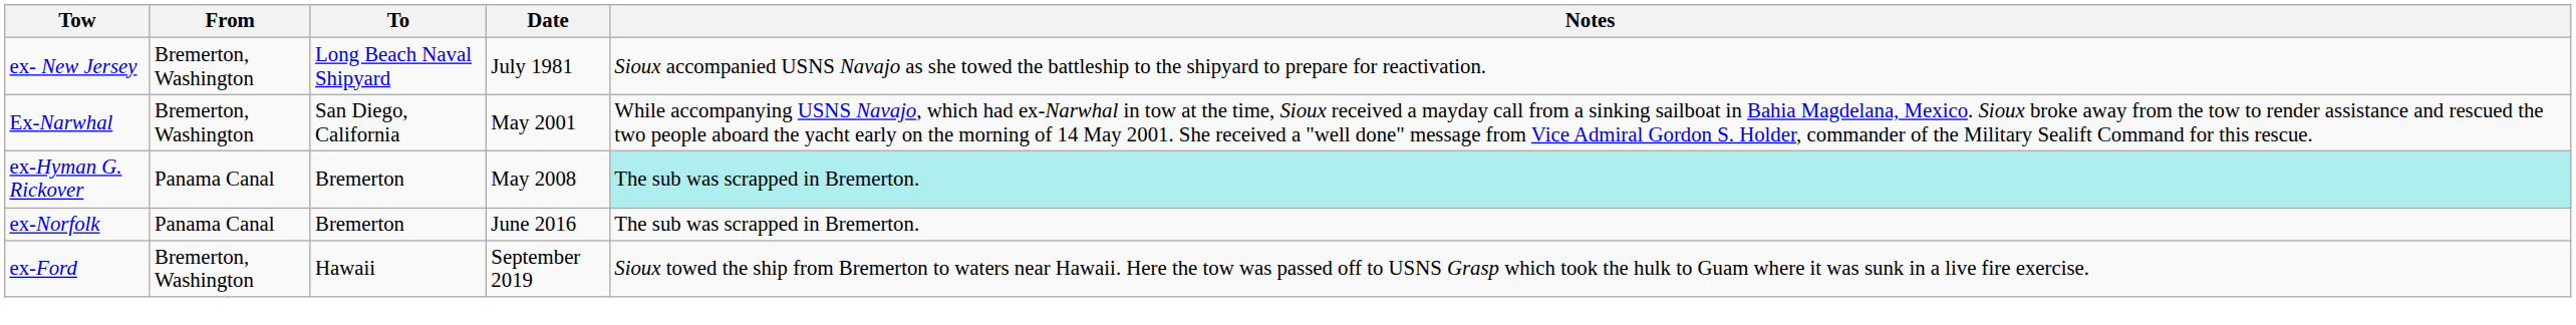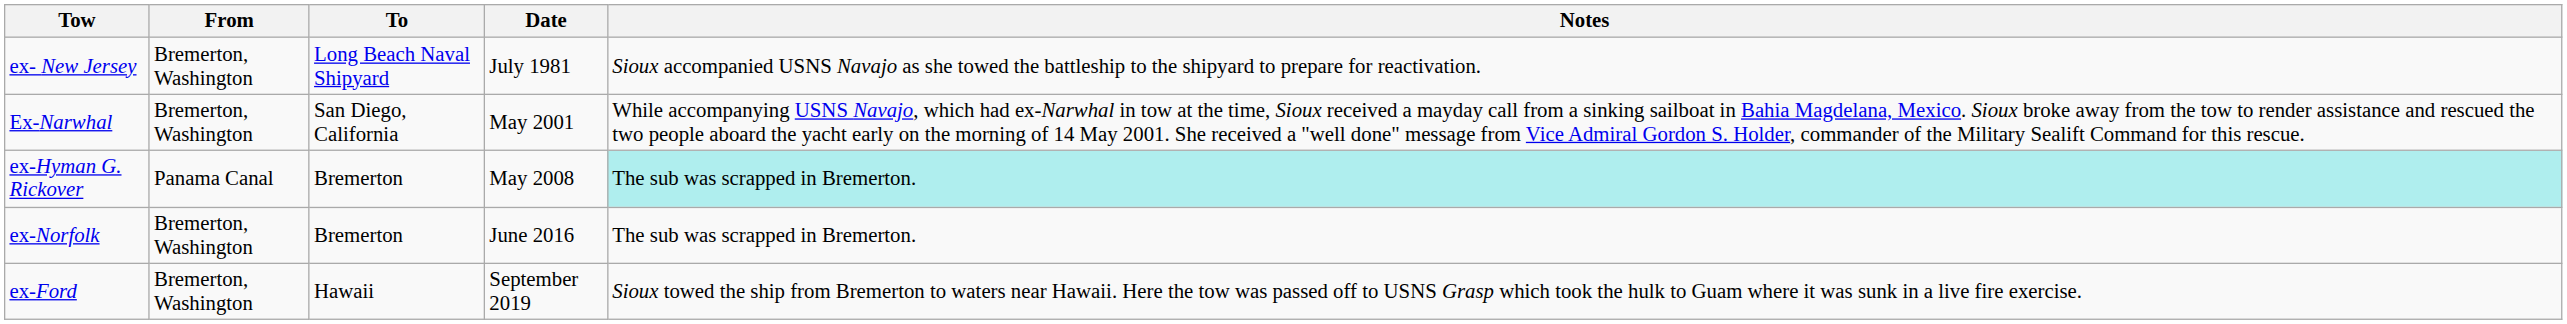ex-Norfolk | From: Panama Canal -> Bremerton, Washington
